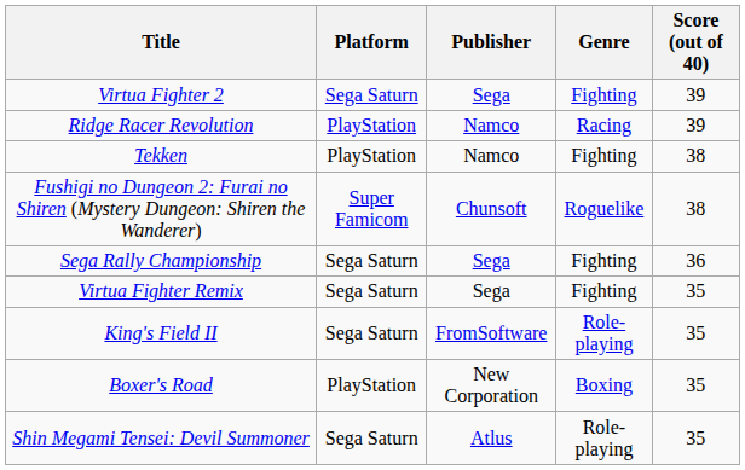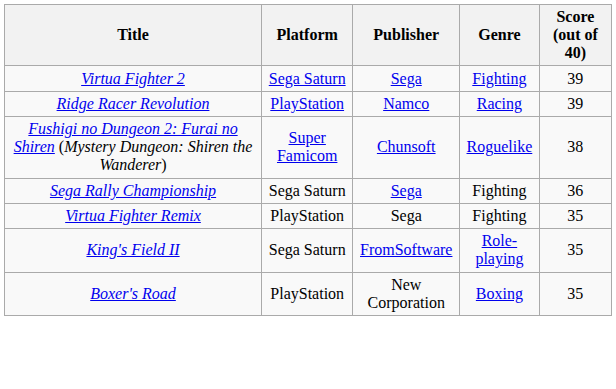- row: Tekken | PlayStation | Namco | Fighting | 38
Virtua Fighter Remix | Platform: Sega Saturn -> PlayStation
- row: Shin Megami Tensei: Devil Summoner | Sega Saturn | Atlus | Role-playing | 35
